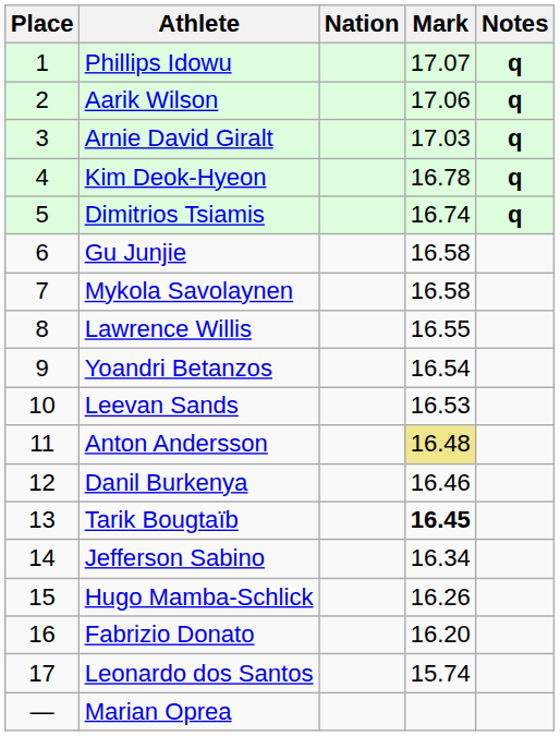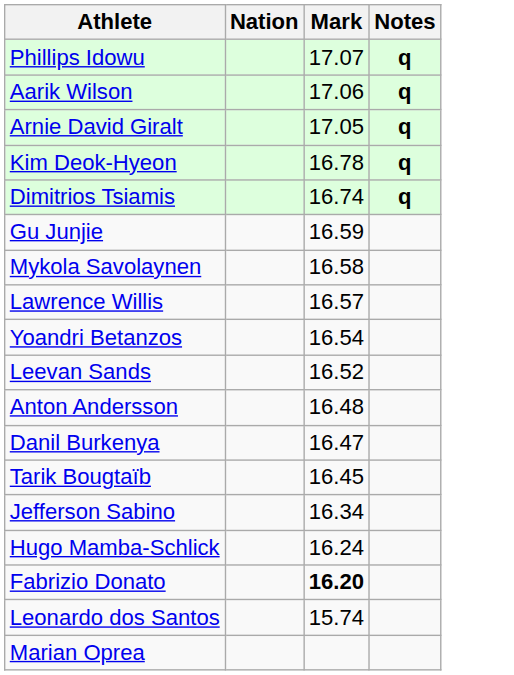- column: Place | 1 | 2 | 3 | 4 | 5 | 6 | 7 | 8 | 9 | 10 | 11 | 12 | 13 | 14 | 15 | 16 | 17 | —
Arnie David Giralt | Mark: 17.03 -> 17.05
Gu Junjie | Mark: 16.58 -> 16.59
Lawrence Willis | Mark: 16.55 -> 16.57
Leevan Sands | Mark: 16.53 -> 16.52
Anton Andersson | Mark: khaki background -> no background
Danil Burkenya | Mark: 16.46 -> 16.47
Tarik Bougtaïb | Mark: bold -> normal
Hugo Mamba-Schlick | Mark: 16.26 -> 16.24
Fabrizio Donato | Mark: normal -> bold
